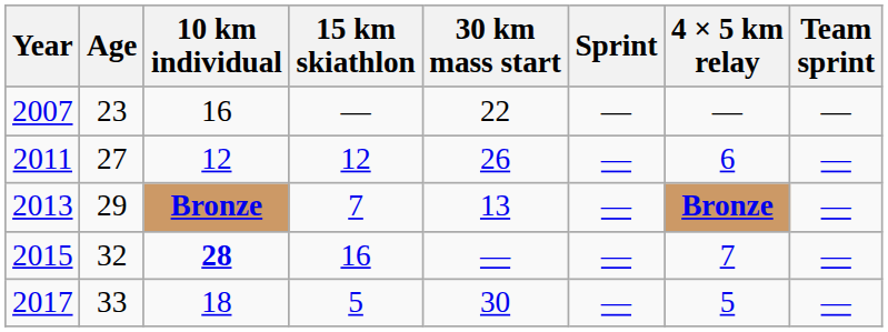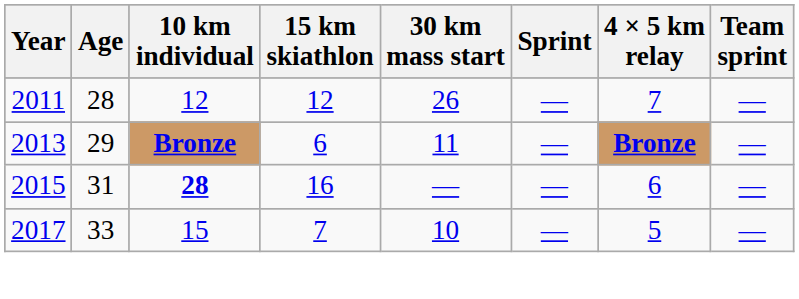- row: 2007 | 23 | 16 | — | 22 | — | — | —
2011 | Age: 27 -> 28
2011 | 4 × 5 km relay: 6 -> 7
2013 | 15 km skiathlon: 7 -> 6
2013 | 30 km mass start: 13 -> 11
2015 | Age: 32 -> 31
2015 | 4 × 5 km relay: 7 -> 6
2017 | 10 km individual: 18 -> 15
2017 | 15 km skiathlon: 5 -> 7
2017 | 30 km mass start: 30 -> 10
